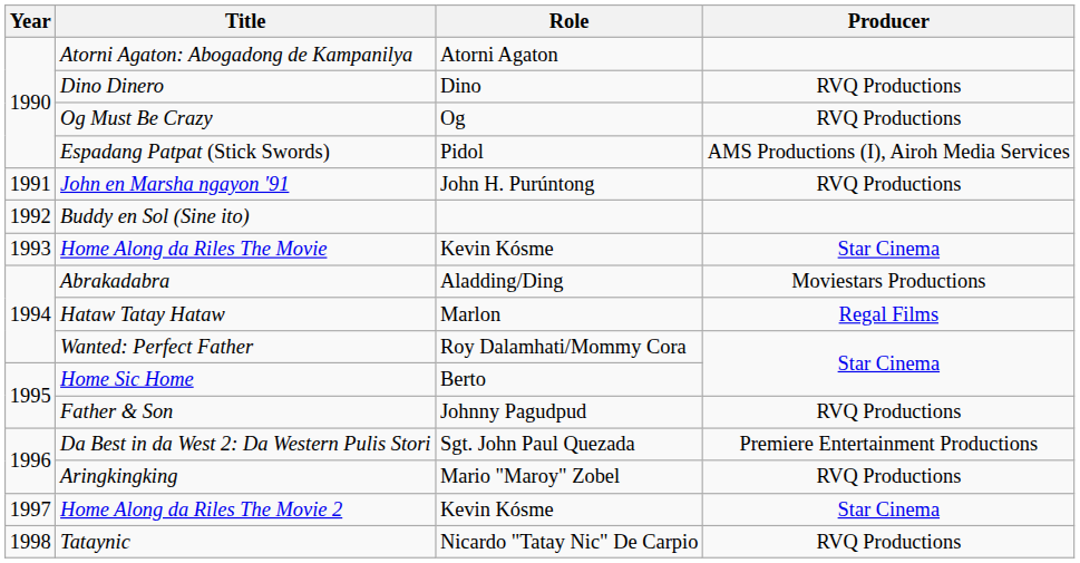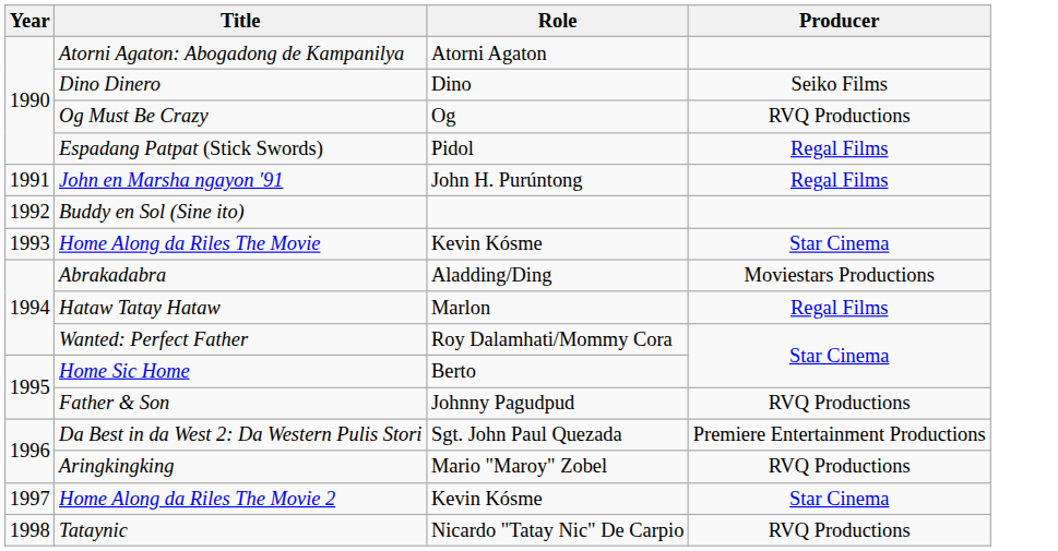Dino Dinero | Producer: RVQ Productions -> Seiko Films
Espadang Patpat (Stick Swords) | Producer: AMS Productions (I), Airoh Media Services -> Regal Films
John en Marsha ngayon '91 | Producer: RVQ Productions -> Regal Films
